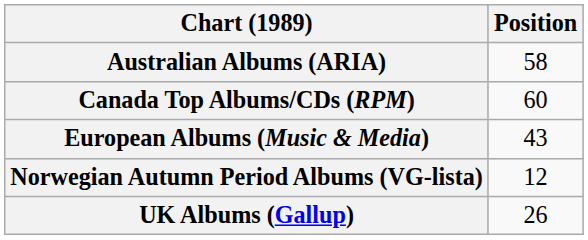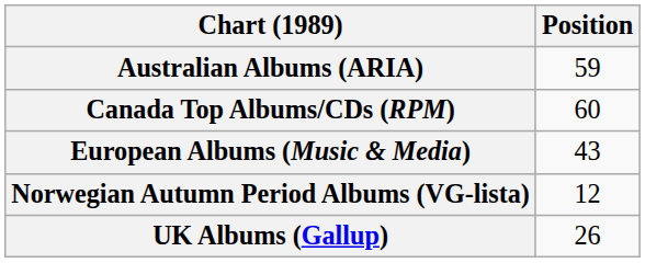Australian Albums (ARIA) | Position: 58 -> 59
